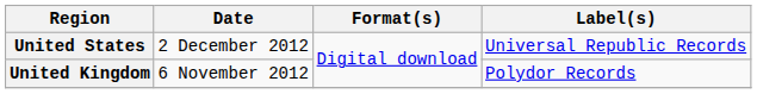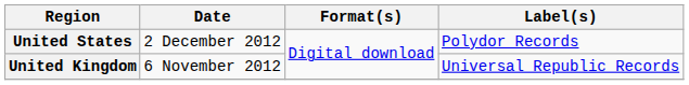United States | Label(s): Universal Republic Records -> Polydor Records
United Kingdom | Label(s): Polydor Records -> Universal Republic Records
